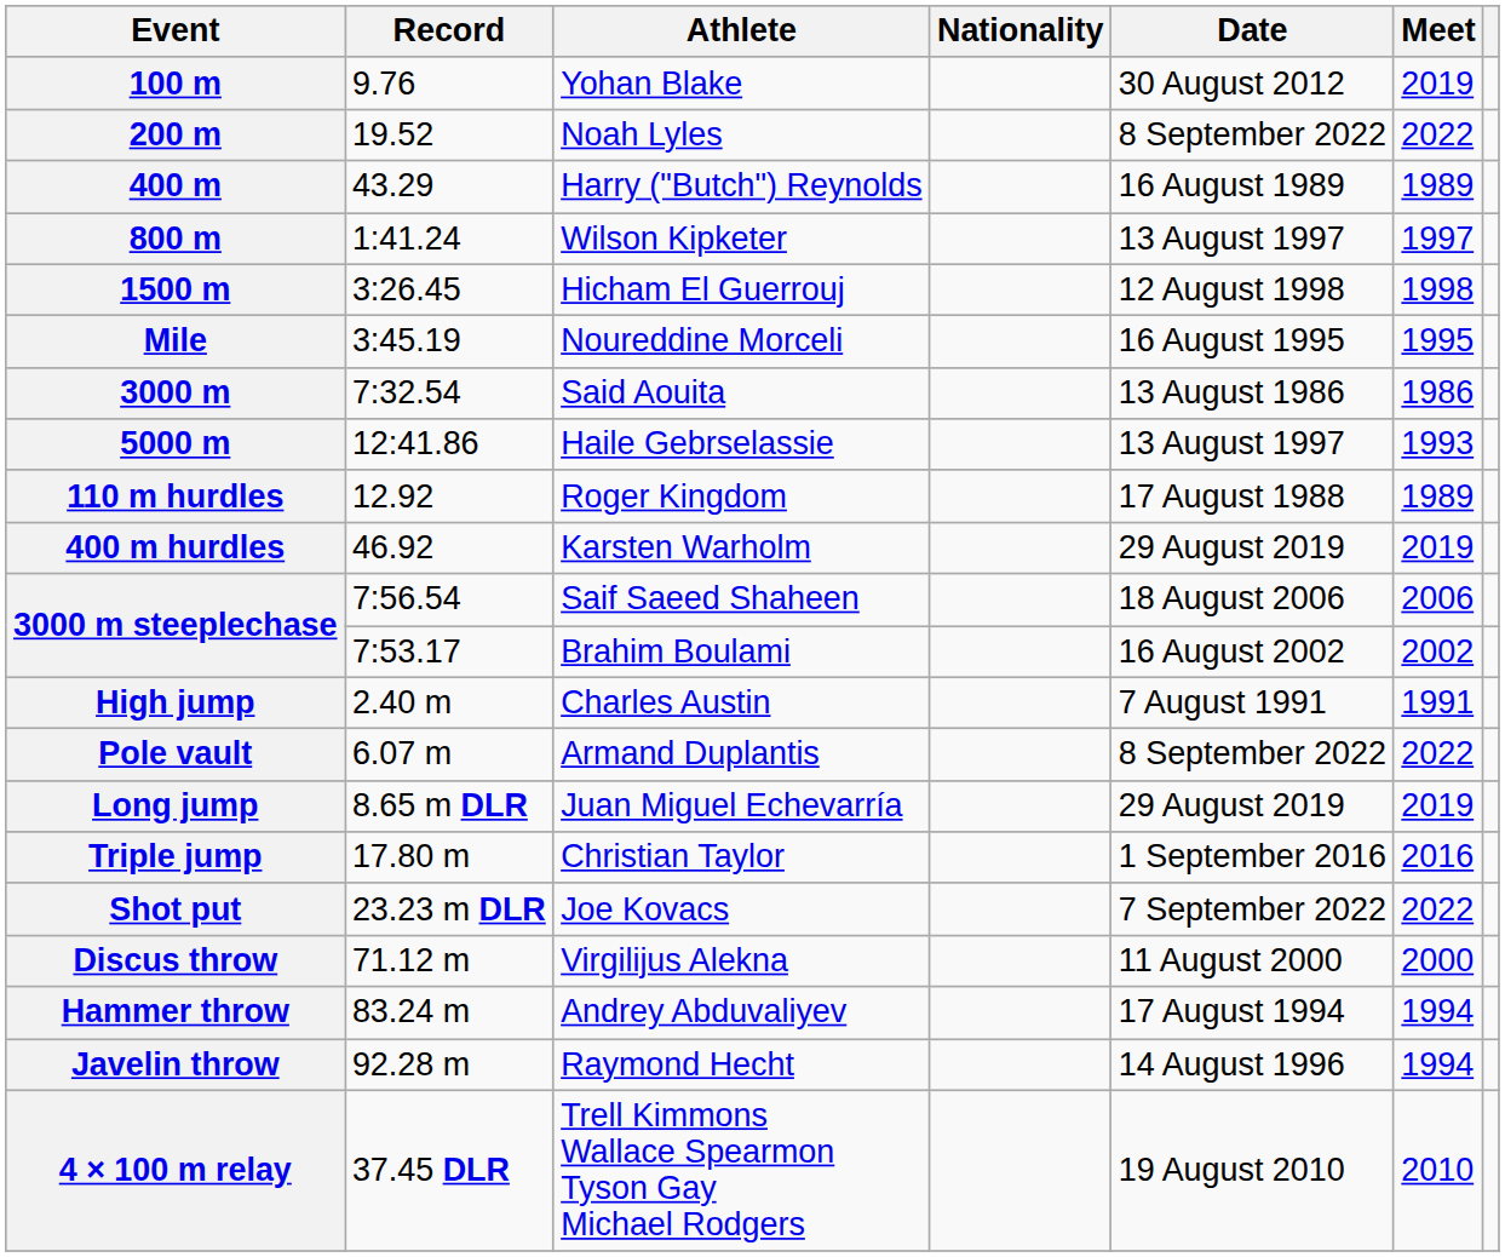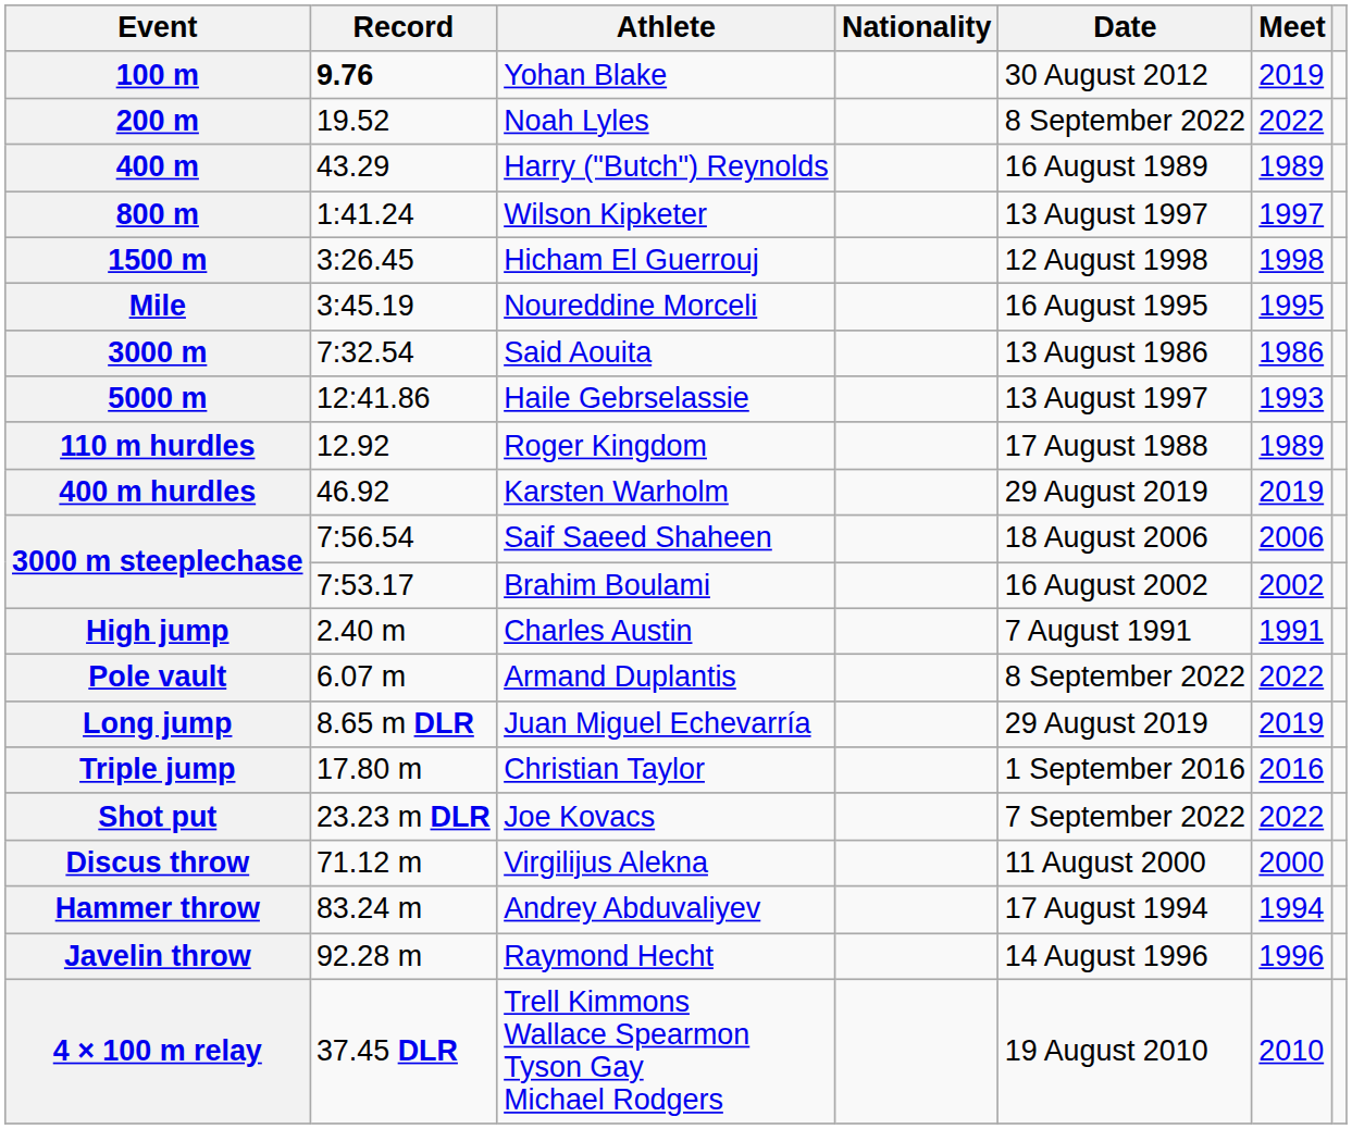100 m | Record: normal -> bold
Javelin throw | Meet: 1994 -> 1996
